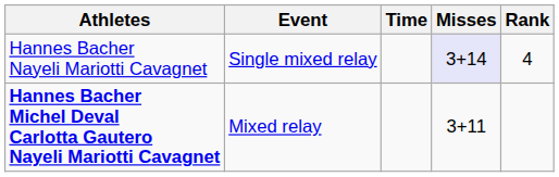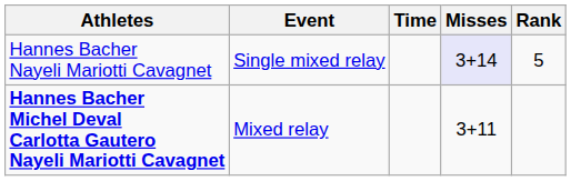Hannes Bacher Nayeli Mariotti Cavagnet | Rank: 4 -> 5
